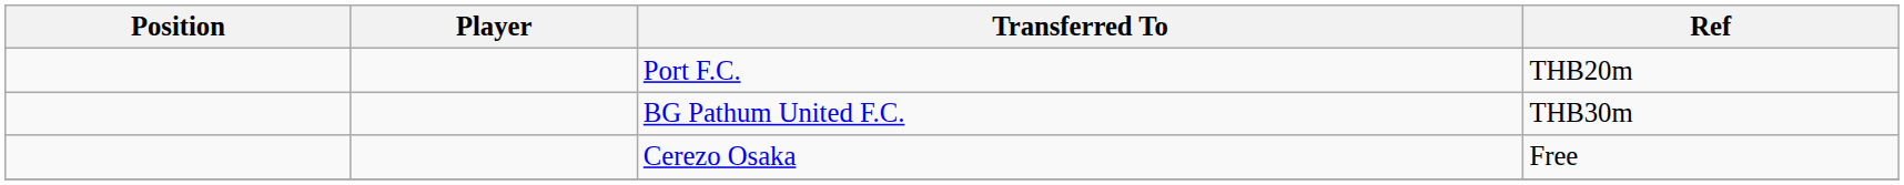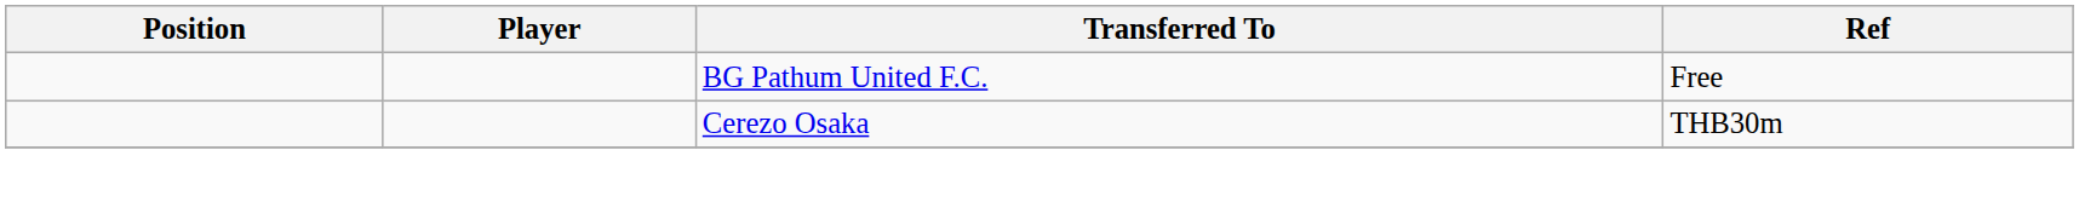- row: Port F.C. | THB20m
BG Pathum United F.C. | Ref: THB30m -> Free
Cerezo Osaka | Ref: Free -> THB30m
